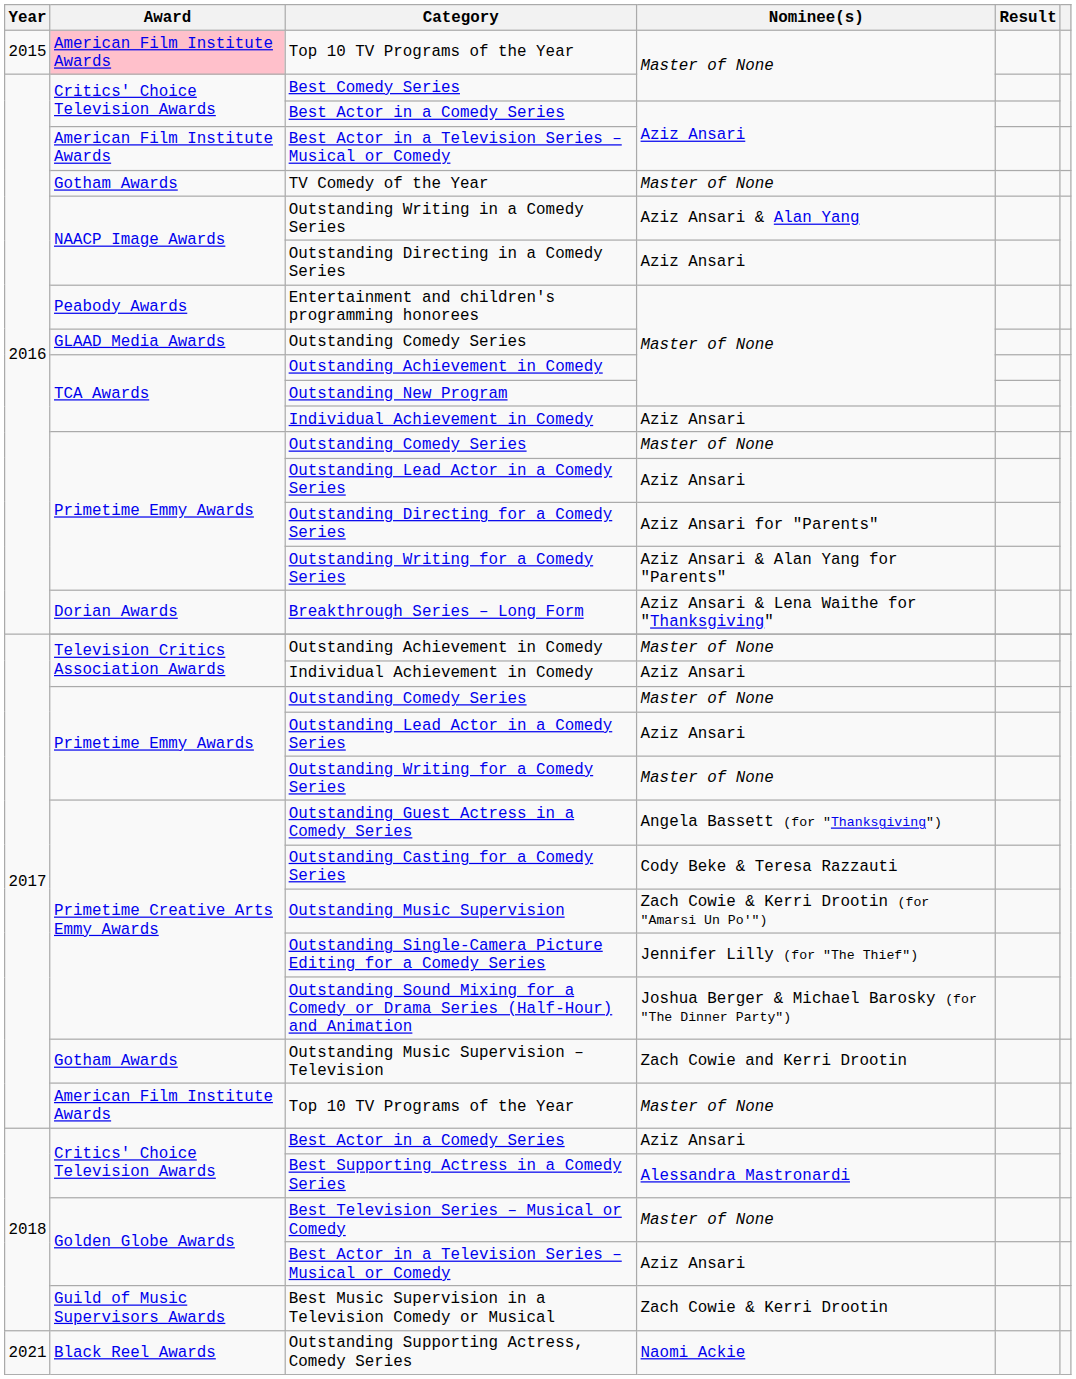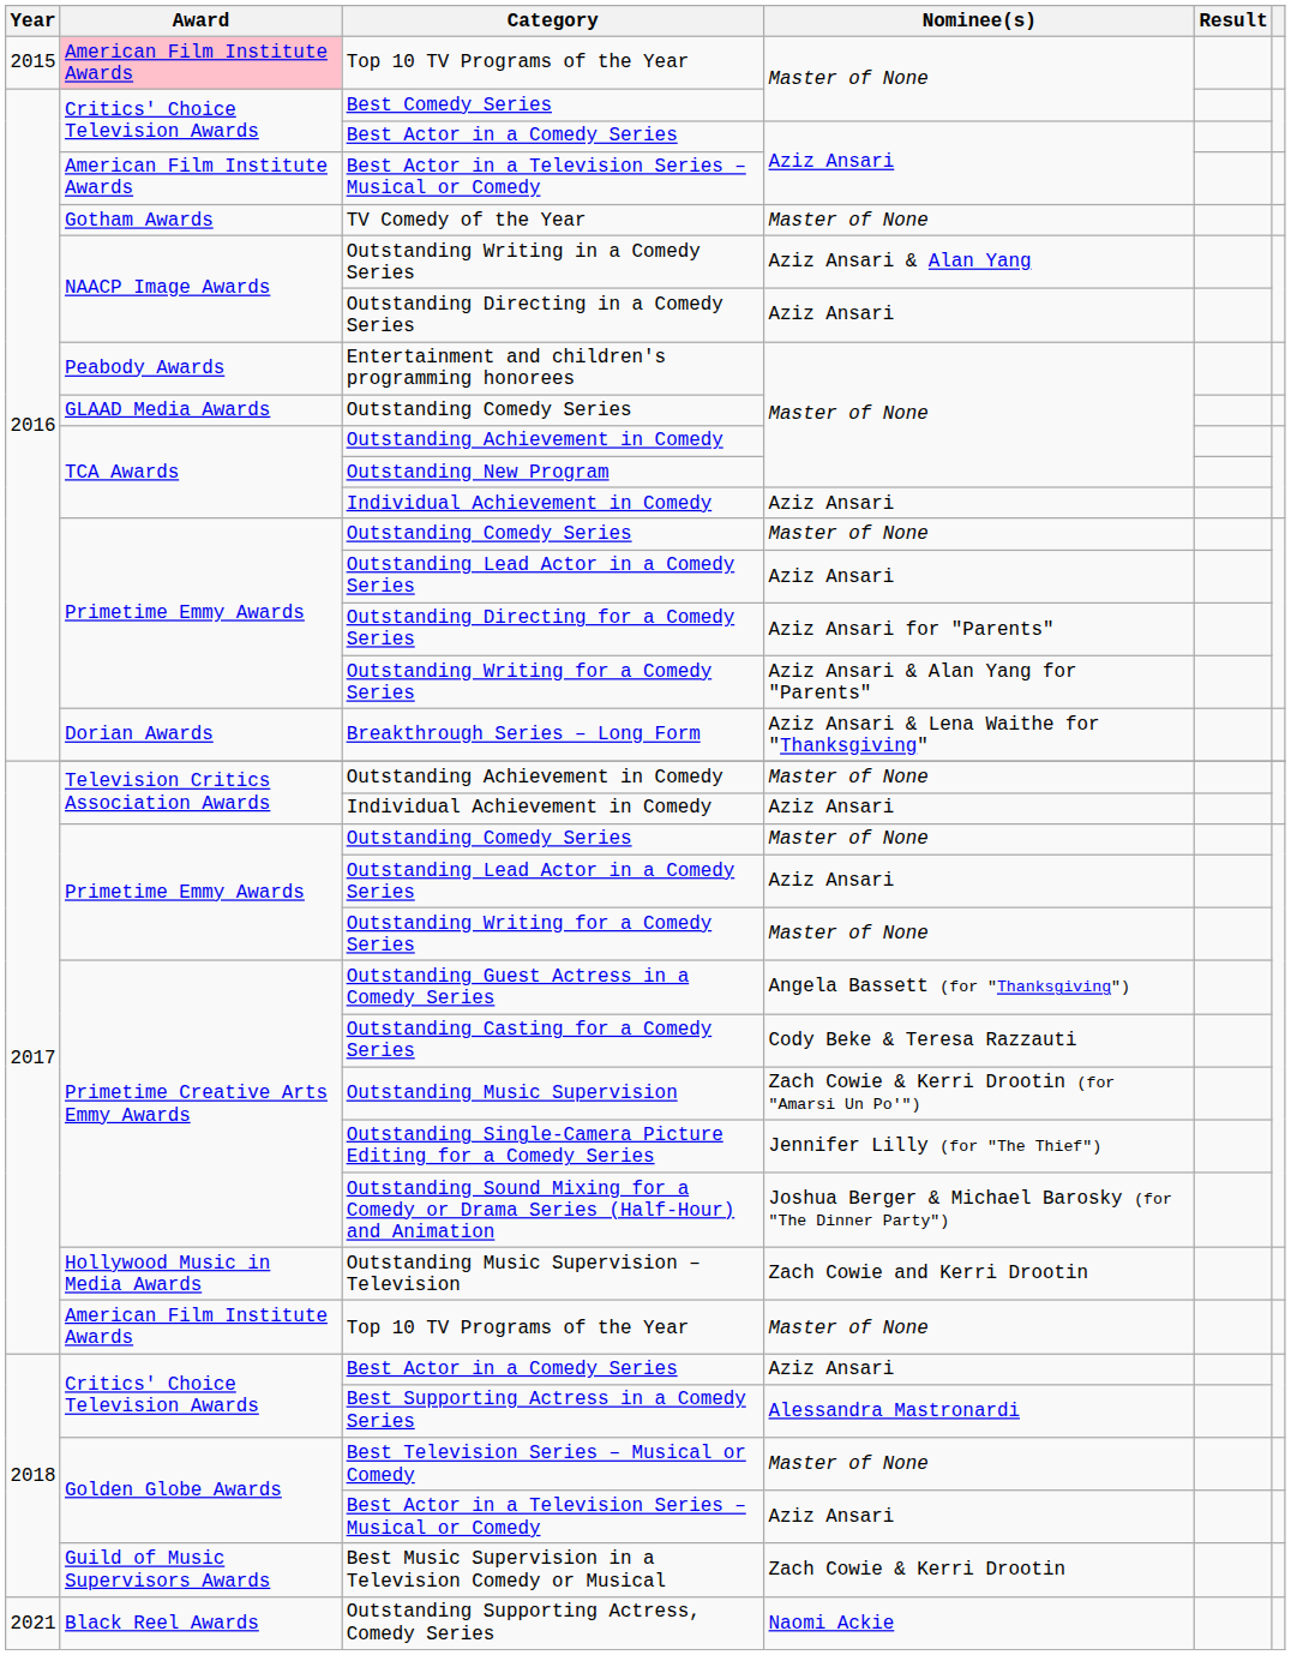Outstanding Music Supervision – Television | Award: Gotham Awards -> Hollywood Music in Media Awards
